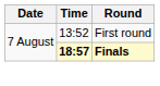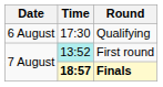+ row: 6 August | 17:30 | Qualifying
First round | Time: no background -> paleturquoise background
